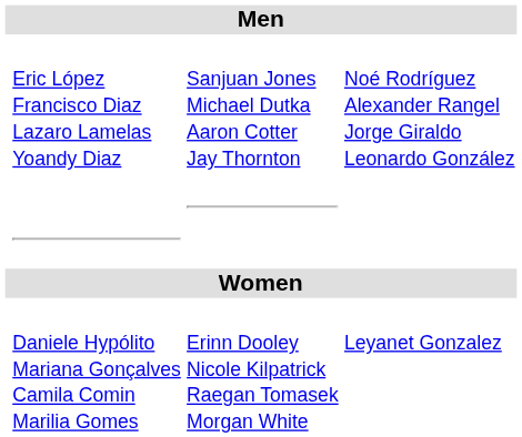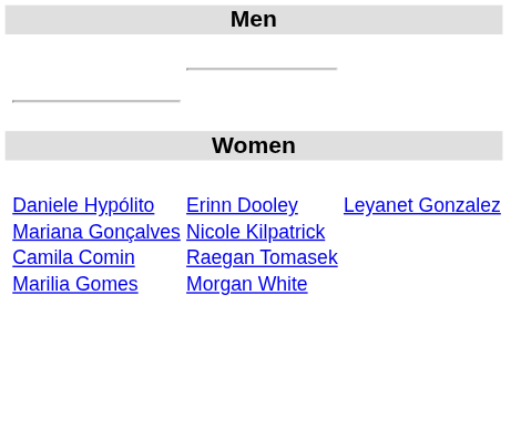- row: Eric López Francisco Diaz Lazaro Lamelas Yoandy Diaz | Sanjuan Jones Michael Dutka Aaron Cotter Jay Thornton | Noé Rodríguez Alexander Rangel Jorge Giraldo Leonardo González
